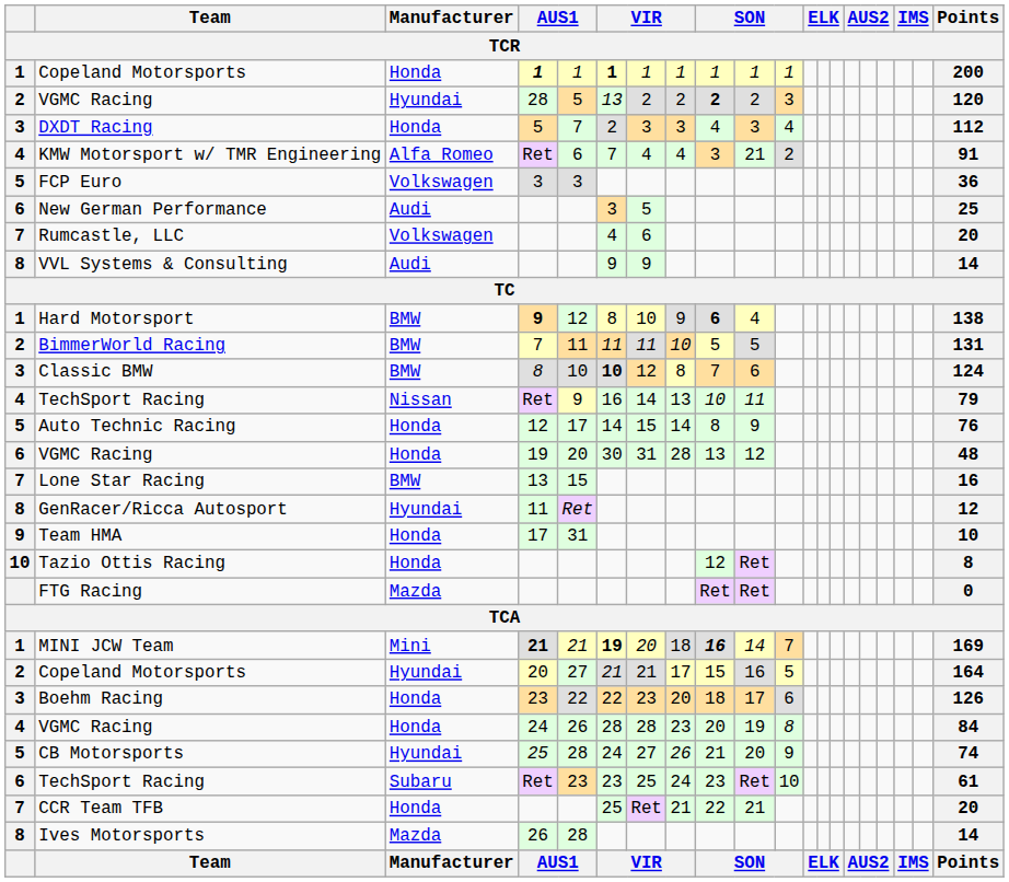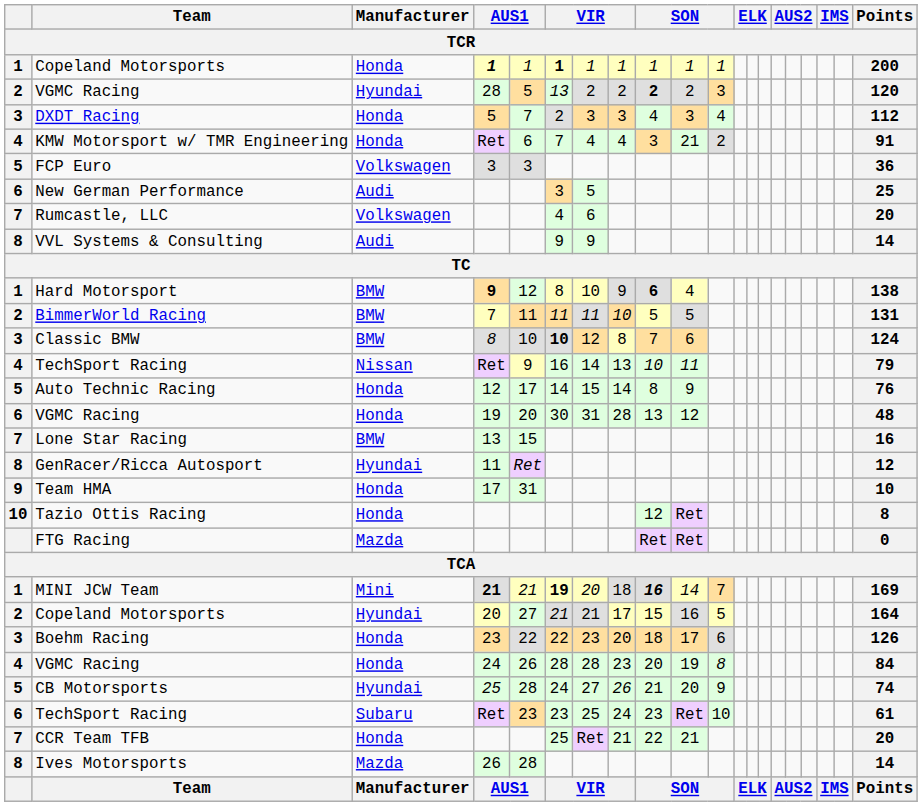KMW Motorsport w/ TMR Engineering | Manufacturer: Alfa Romeo -> Honda
